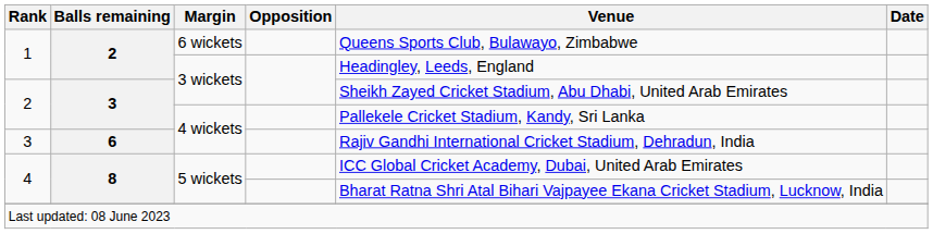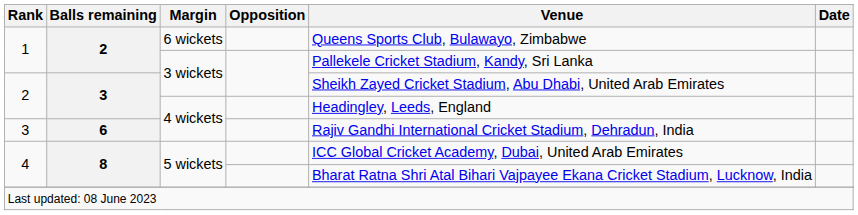1 / 3 wickets | Venue: Headingley, Leeds, England -> Pallekele Cricket Stadium, Kandy, Sri Lanka
2 / 4 wickets | Venue: Pallekele Cricket Stadium, Kandy, Sri Lanka -> Headingley, Leeds, England
